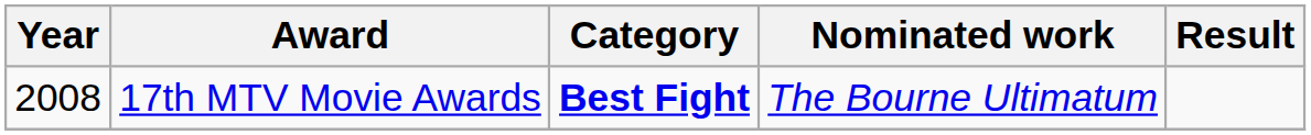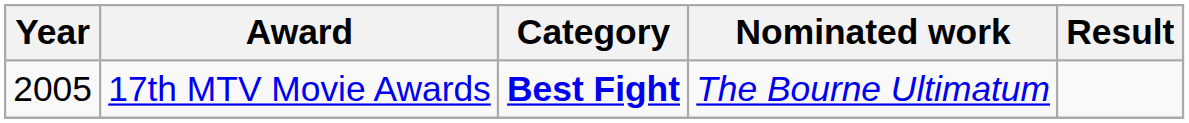17th MTV Movie Awards | Year: 2008 -> 2005
